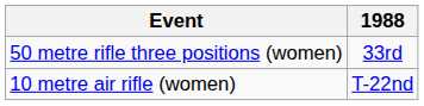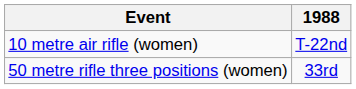rows swapped: 10 metre air rifle (women) <-> 50 metre rifle three positions (women)
